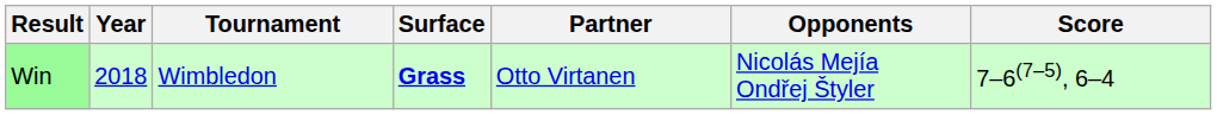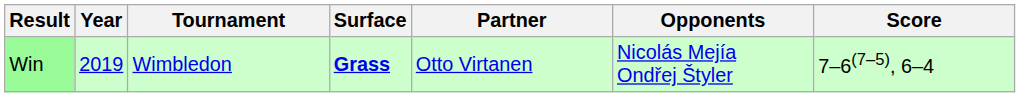Win | Year: 2018 -> 2019
